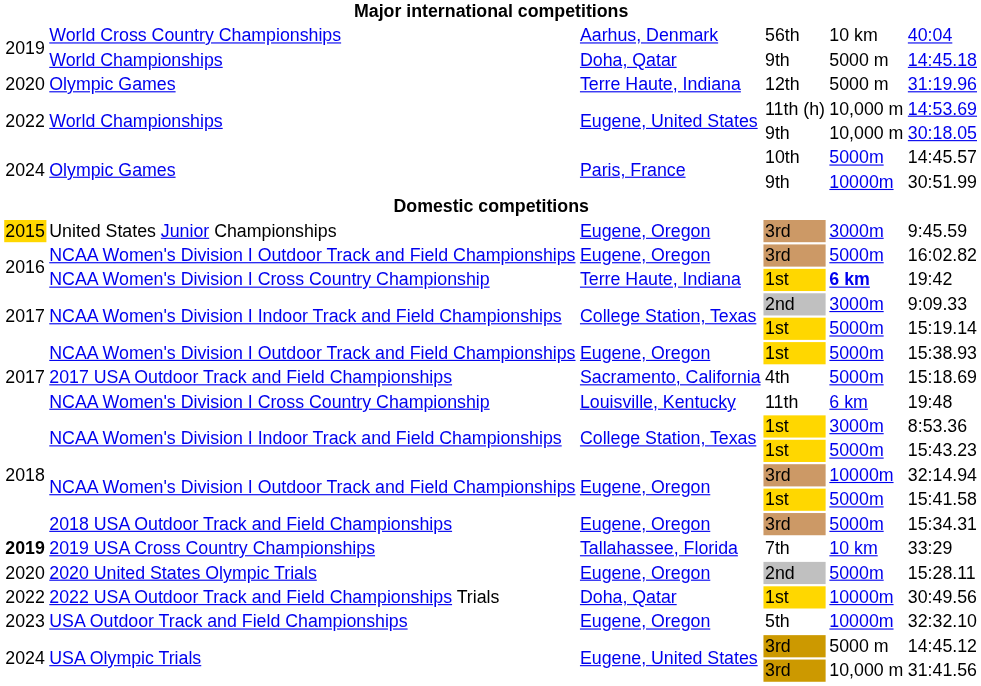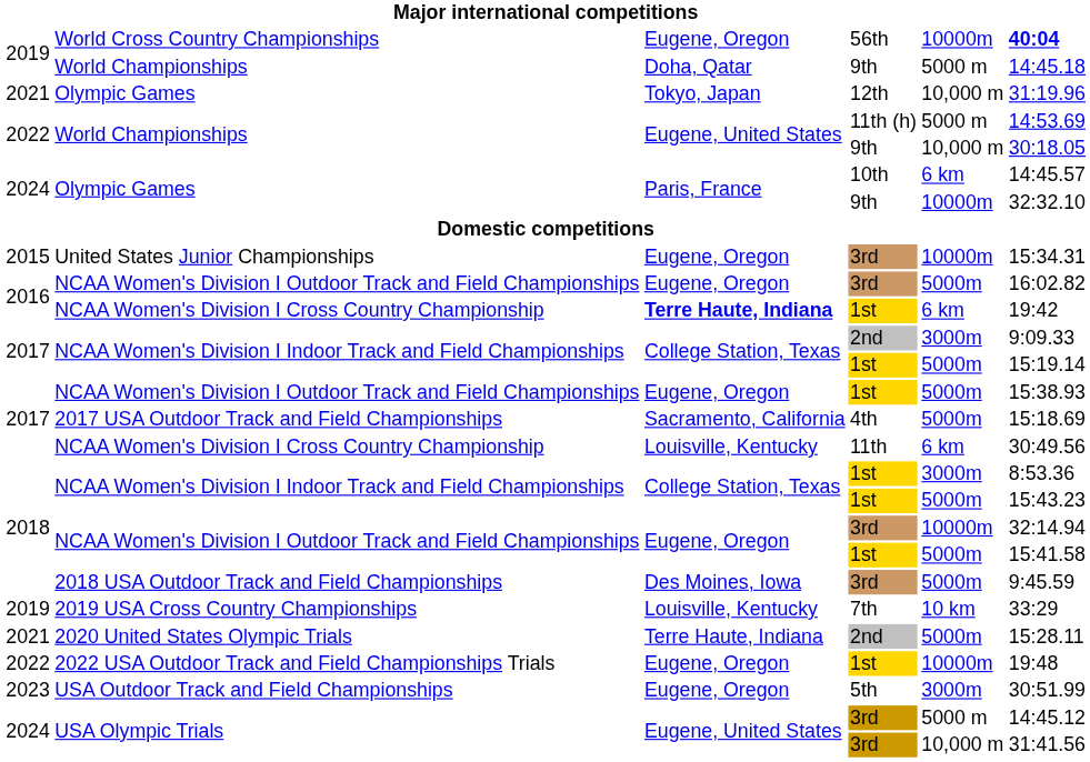World Cross Country Championships | column 3: Aarhus, Denmark -> Eugene, Oregon
World Cross Country Championships | column 5: 10 km -> 10000m
World Cross Country Championships | column 6: normal -> bold
Olympic Games / 12th | column 1: 2020 -> 2021
Olympic Games / 12th | column 3: Terre Haute, Indiana -> Tokyo, Japan
Olympic Games / 12th | column 5: 5000 m -> 10,000 m
World Championships / 11th (h) | column 5: 10,000 m -> 5000 m
Olympic Games / 10th | column 5: 5000m -> 6 km
Olympic Games / 9th | column 6: 30:51.99 -> 32:32.10
United States Junior Championships | column 1: gold background -> no background
United States Junior Championships | column 5: 3000m -> 10000m
United States Junior Championships | column 6: 9:45.59 -> 15:34.31
NCAA Women's Division I Cross Country Championship / 1st | column 3: normal -> bold
NCAA Women's Division I Cross Country Championship / 1st | column 5: bold -> normal
NCAA Women's Division I Cross Country Championship / 11th | column 6: 19:48 -> 30:49.56
2018 USA Outdoor Track and Field Championships | column 3: Eugene, Oregon -> Des Moines, Iowa
2018 USA Outdoor Track and Field Championships | column 6: 15:34.31 -> 9:45.59
2019 USA Cross Country Championships | column 1: bold -> normal
2019 USA Cross Country Championships | column 3: Tallahassee, Florida -> Louisville, Kentucky
2020 United States Olympic Trials | column 1: 2020 -> 2021
2020 United States Olympic Trials | column 3: Eugene, Oregon -> Terre Haute, Indiana
2022 USA Outdoor Track and Field Championships Trials | column 3: Doha, Qatar -> Eugene, Oregon
2022 USA Outdoor Track and Field Championships Trials | column 6: 30:49.56 -> 19:48
USA Outdoor Track and Field Championships | column 5: 10000m -> 3000m
USA Outdoor Track and Field Championships | column 6: 32:32.10 -> 30:51.99
